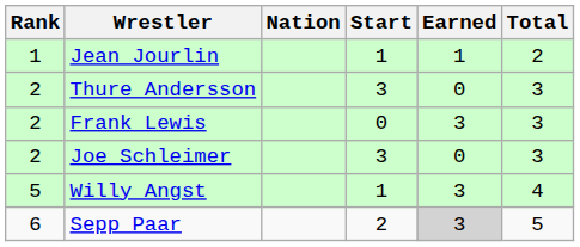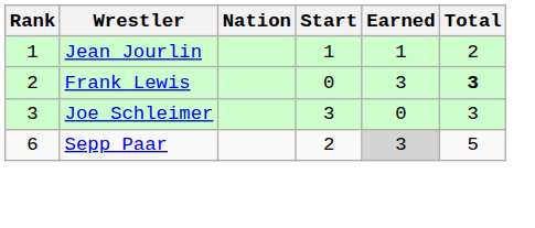- row: 2 | Thure Andersson | 3 | 0 | 3
Frank Lewis | Total: normal -> bold
Joe Schleimer | Rank: 2 -> 3
- row: 5 | Willy Angst | 1 | 3 | 4
